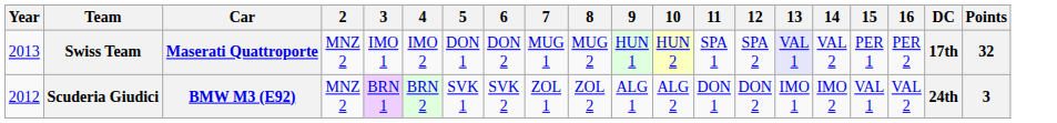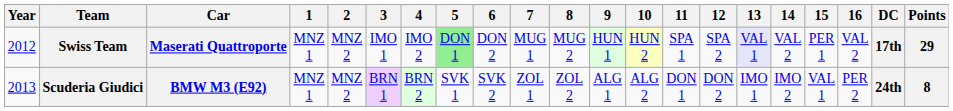+ column: 1 | MNZ 1 | MNZ 1
Swiss Team | Year: 2013 -> 2012
Swiss Team | 5: no background -> lightgreen background
Swiss Team | 16: PER 2 -> VAL 2
Swiss Team | Points: 32 -> 29
Scuderia Giudici | Year: 2012 -> 2013
Scuderia Giudici | 16: VAL 2 -> PER 2
Scuderia Giudici | Points: 3 -> 8
